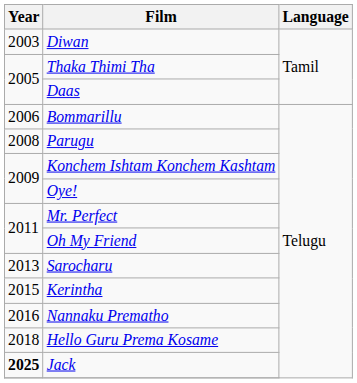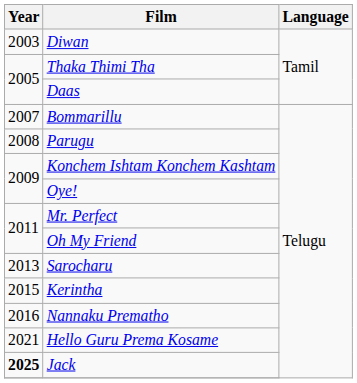Bommarillu | Year: 2006 -> 2007
Hello Guru Prema Kosame | Year: 2018 -> 2021
